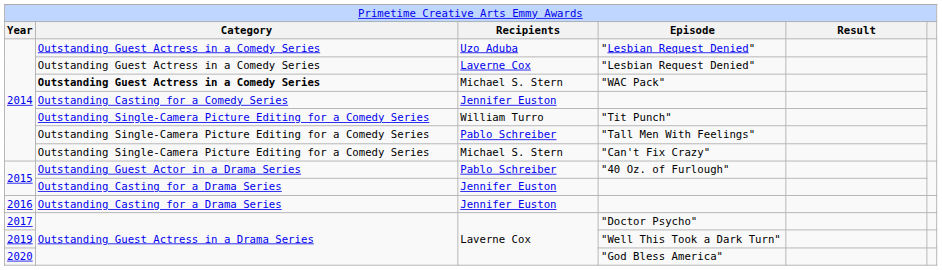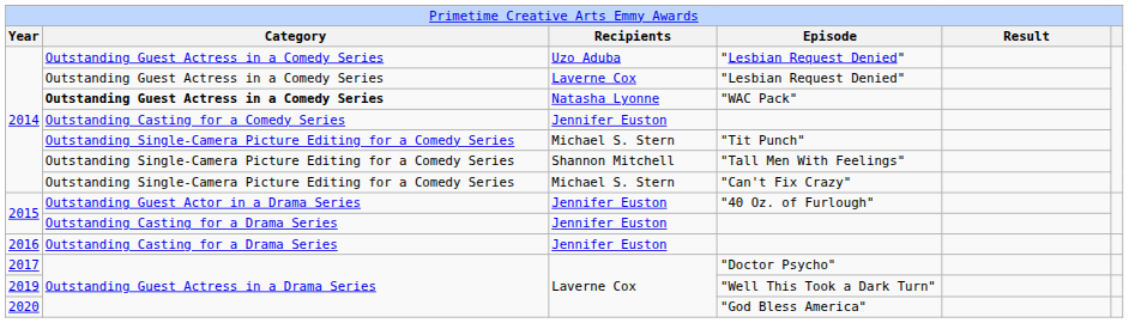"WAC Pack" | column 3: Michael S. Stern -> Natasha Lyonne
"Tit Punch" | column 3: William Turro -> Michael S. Stern
"Tall Men With Feelings" | column 3: Pablo Schreiber -> Shannon Mitchell
"40 Oz. of Furlough" | column 3: Pablo Schreiber -> Jennifer Euston
